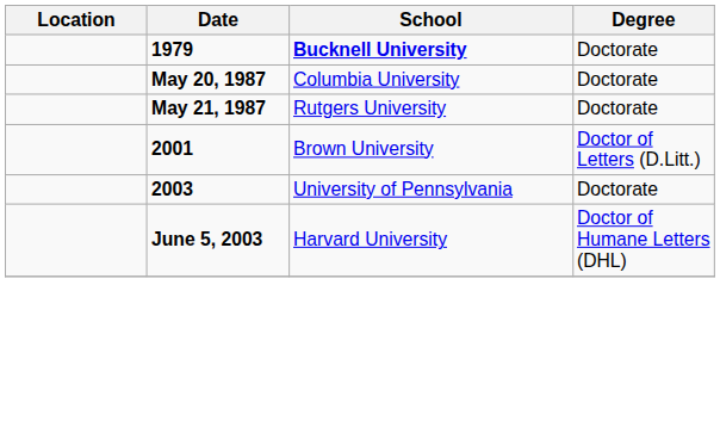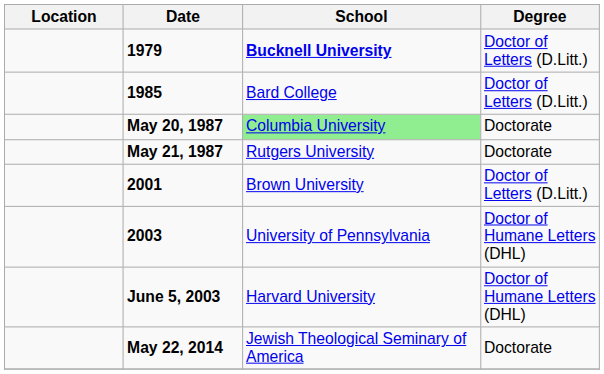1979 | Degree: Doctorate -> Doctor of Letters (D.Litt.)
+ row: 1985 | Bard College | Doctor of Letters (D.Litt.)
May 20, 1987 | School: no background -> lightgreen background
2003 | Degree: Doctorate -> Doctor of Humane Letters (DHL)
+ row: May 22, 2014 | Jewish Theological Seminary of America | Doctorate
